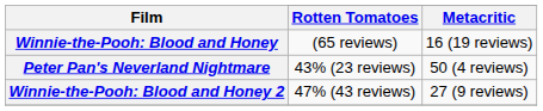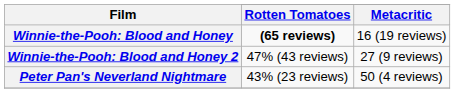Winnie-the-Pooh: Blood and Honey | Rotten Tomatoes: normal -> bold
rows swapped: Winnie-the-Pooh: Blood and Honey 2 <-> Peter Pan's Neverland Nightmare
